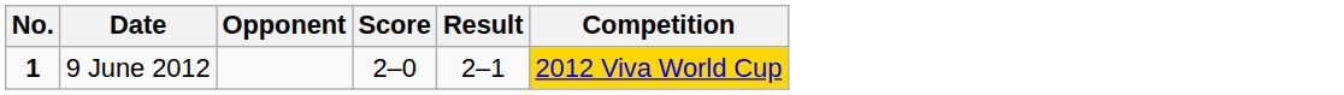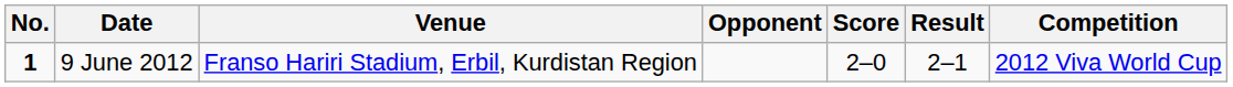+ column: Venue | Franso Hariri Stadium, Erbil, Kurdistan Region
9 June 2012 | Competition: gold background -> no background
